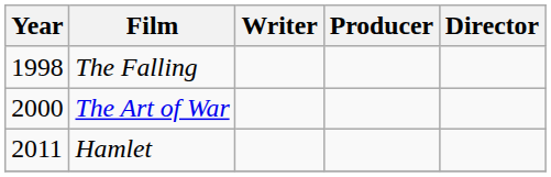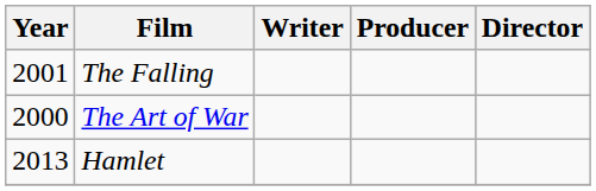The Falling | Year: 1998 -> 2001
Hamlet | Year: 2011 -> 2013
